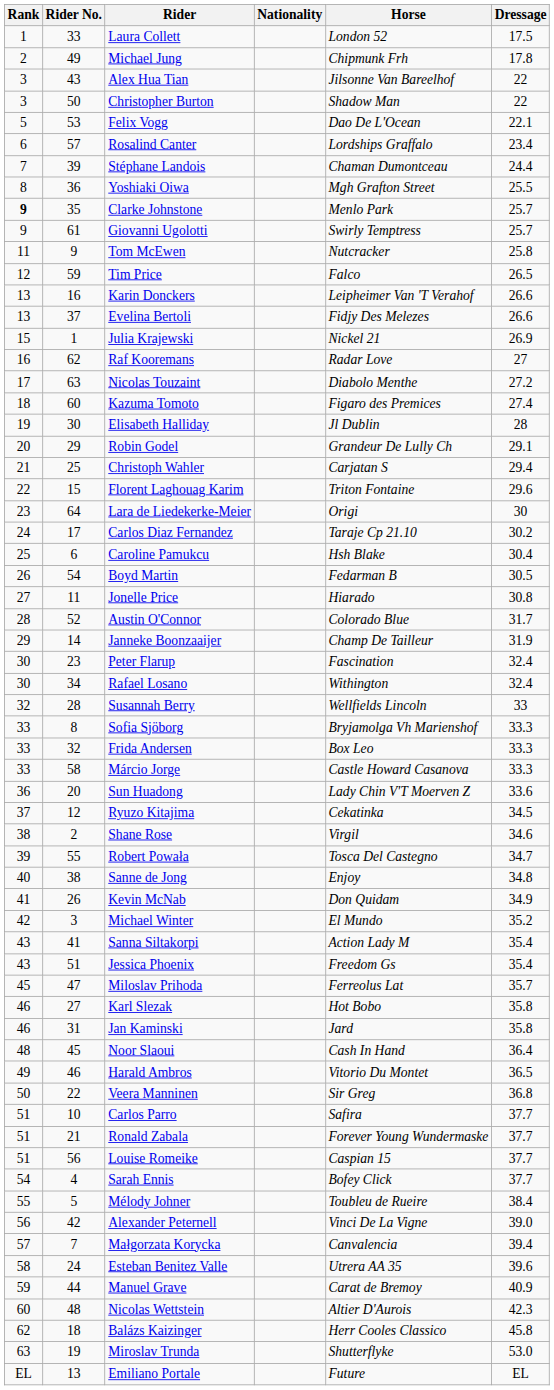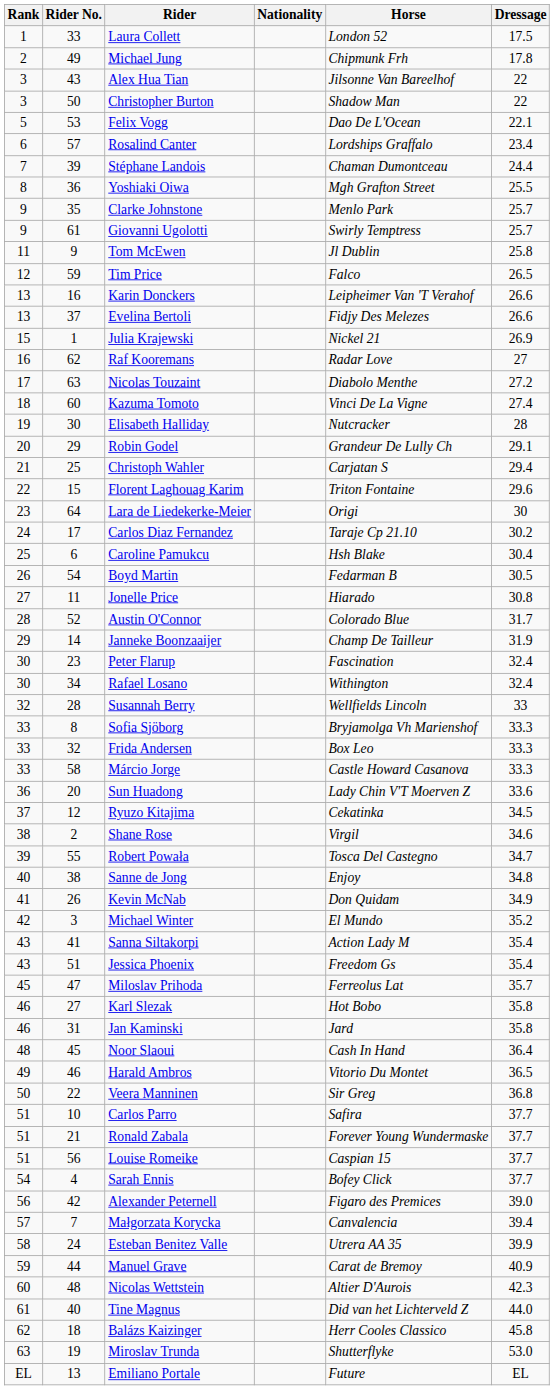Clarke Johnstone | Rank: bold -> normal
Tom McEwen | Horse: Nutcracker -> Jl Dublin
Kazuma Tomoto | Horse: Figaro des Premices -> Vinci De La Vigne
Elisabeth Halliday | Horse: Jl Dublin -> Nutcracker
- row: 55 | 5 | Mélody Johner | Toubleu de Rueire | 38.4
Alexander Peternell | Horse: Vinci De La Vigne -> Figaro des Premices
Esteban Benitez Valle | Dressage: 39.6 -> 39.9
+ row: 61 | 40 | Tine Magnus | Did van het Lichterveld Z | 44.0
